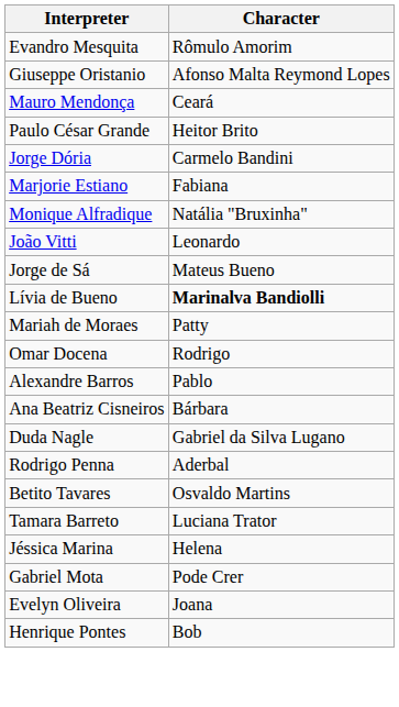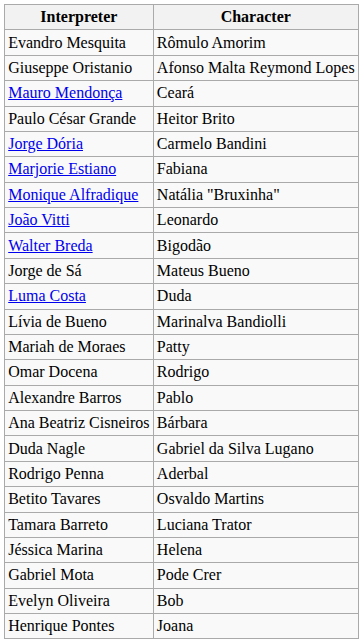+ row: Walter Breda | Bigodão
+ row: Luma Costa | Duda
Lívia de Bueno | Character: bold -> normal
Evelyn Oliveira | Character: Joana -> Bob
Henrique Pontes | Character: Bob -> Joana
